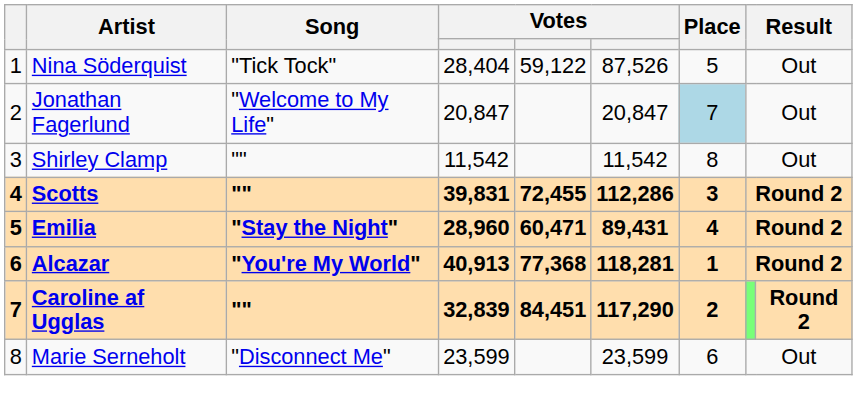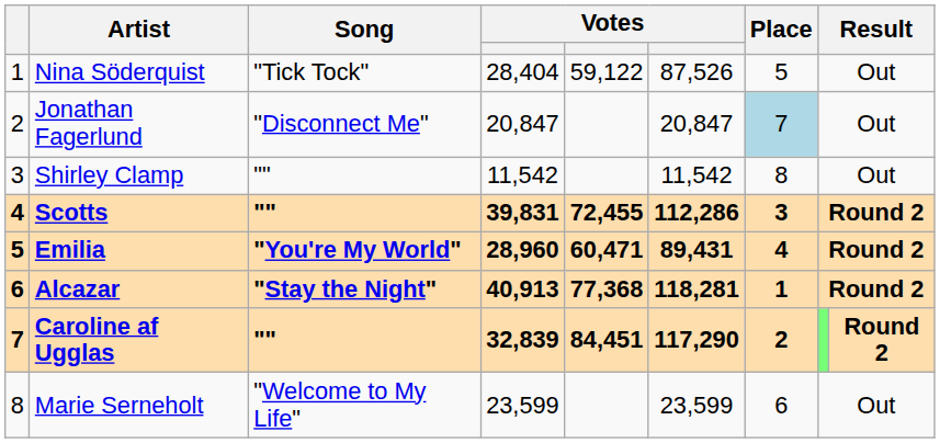Jonathan Fagerlund | Song: "Welcome to My Life" -> "Disconnect Me"
Emilia | Song: "Stay the Night" -> "You're My World"
Alcazar | Song: "You're My World" -> "Stay the Night"
Marie Serneholt | Song: "Disconnect Me" -> "Welcome to My Life"
